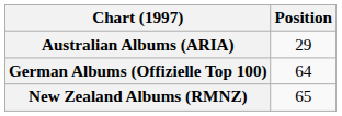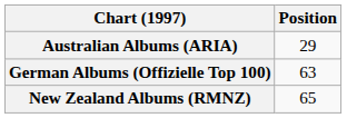German Albums (Offizielle Top 100) | Position: 64 -> 63
